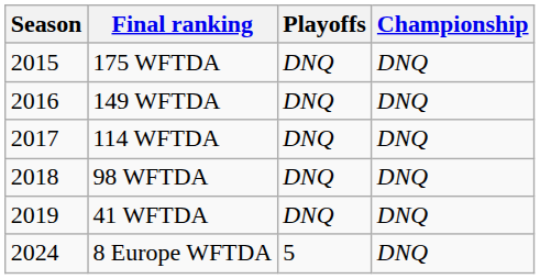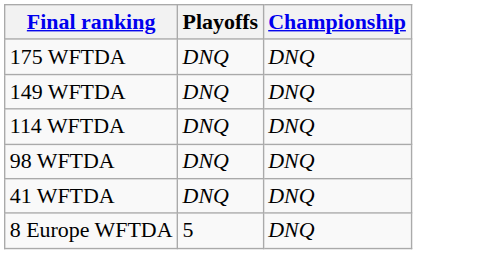- column: Season | 2015 | 2016 | 2017 | 2018 | 2019 | 2024
